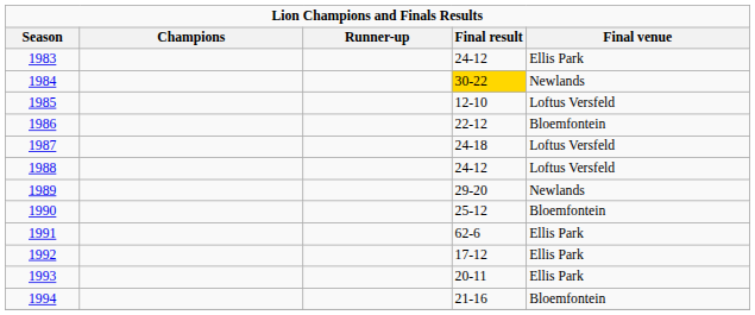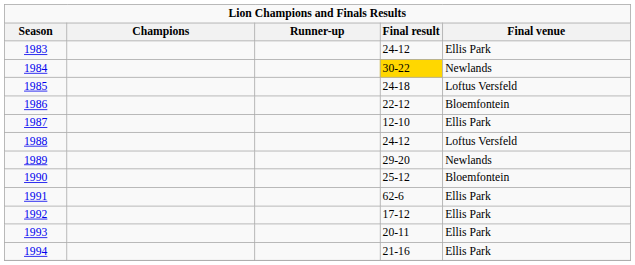1985 | Final result: 12-10 -> 24-18
1987 | Final result: 24-18 -> 12-10
1987 | Final venue: Loftus Versfeld -> Ellis Park
1994 | Final venue: Bloemfontein -> Ellis Park
